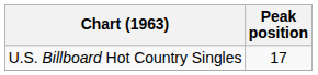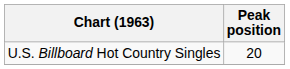U.S. Billboard Hot Country Singles | Peak position: 17 -> 20
